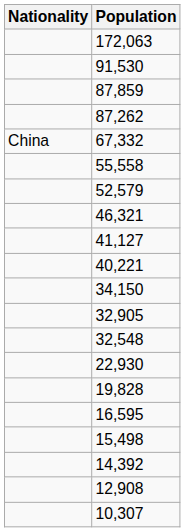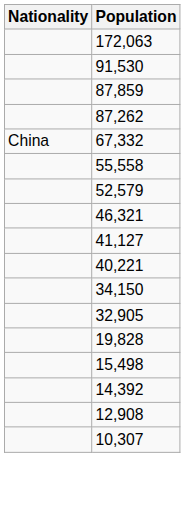- row: 32,548
- row: 22,930
- row: 16,595
